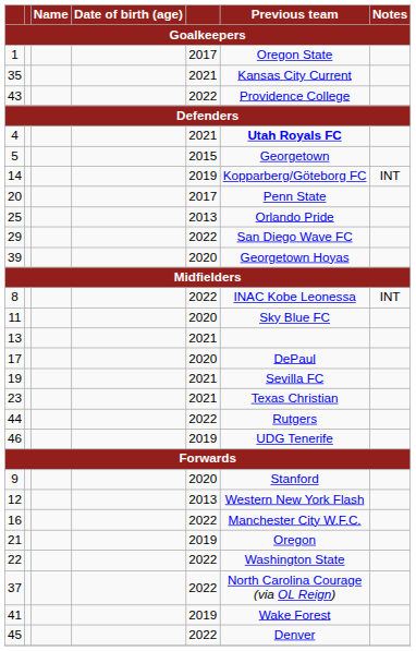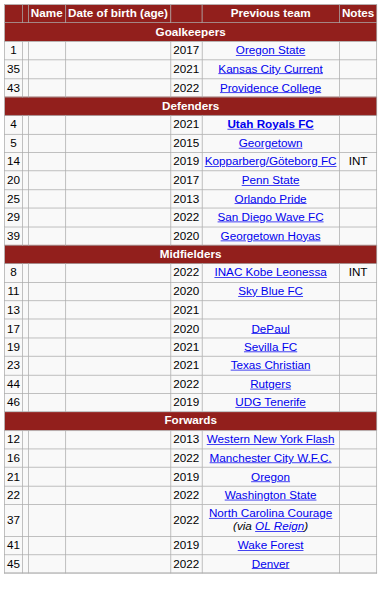- row: 9 | 2020 | Stanford
